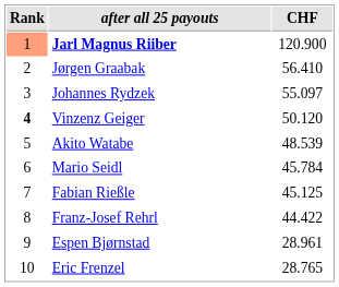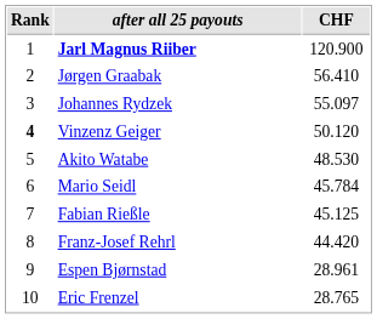Jarl Magnus Riiber | Rank: lightsalmon background -> no background
Akito Watabe | CHF: 48.539 -> 48.530
Franz-Josef Rehrl | CHF: 44.422 -> 44.420
